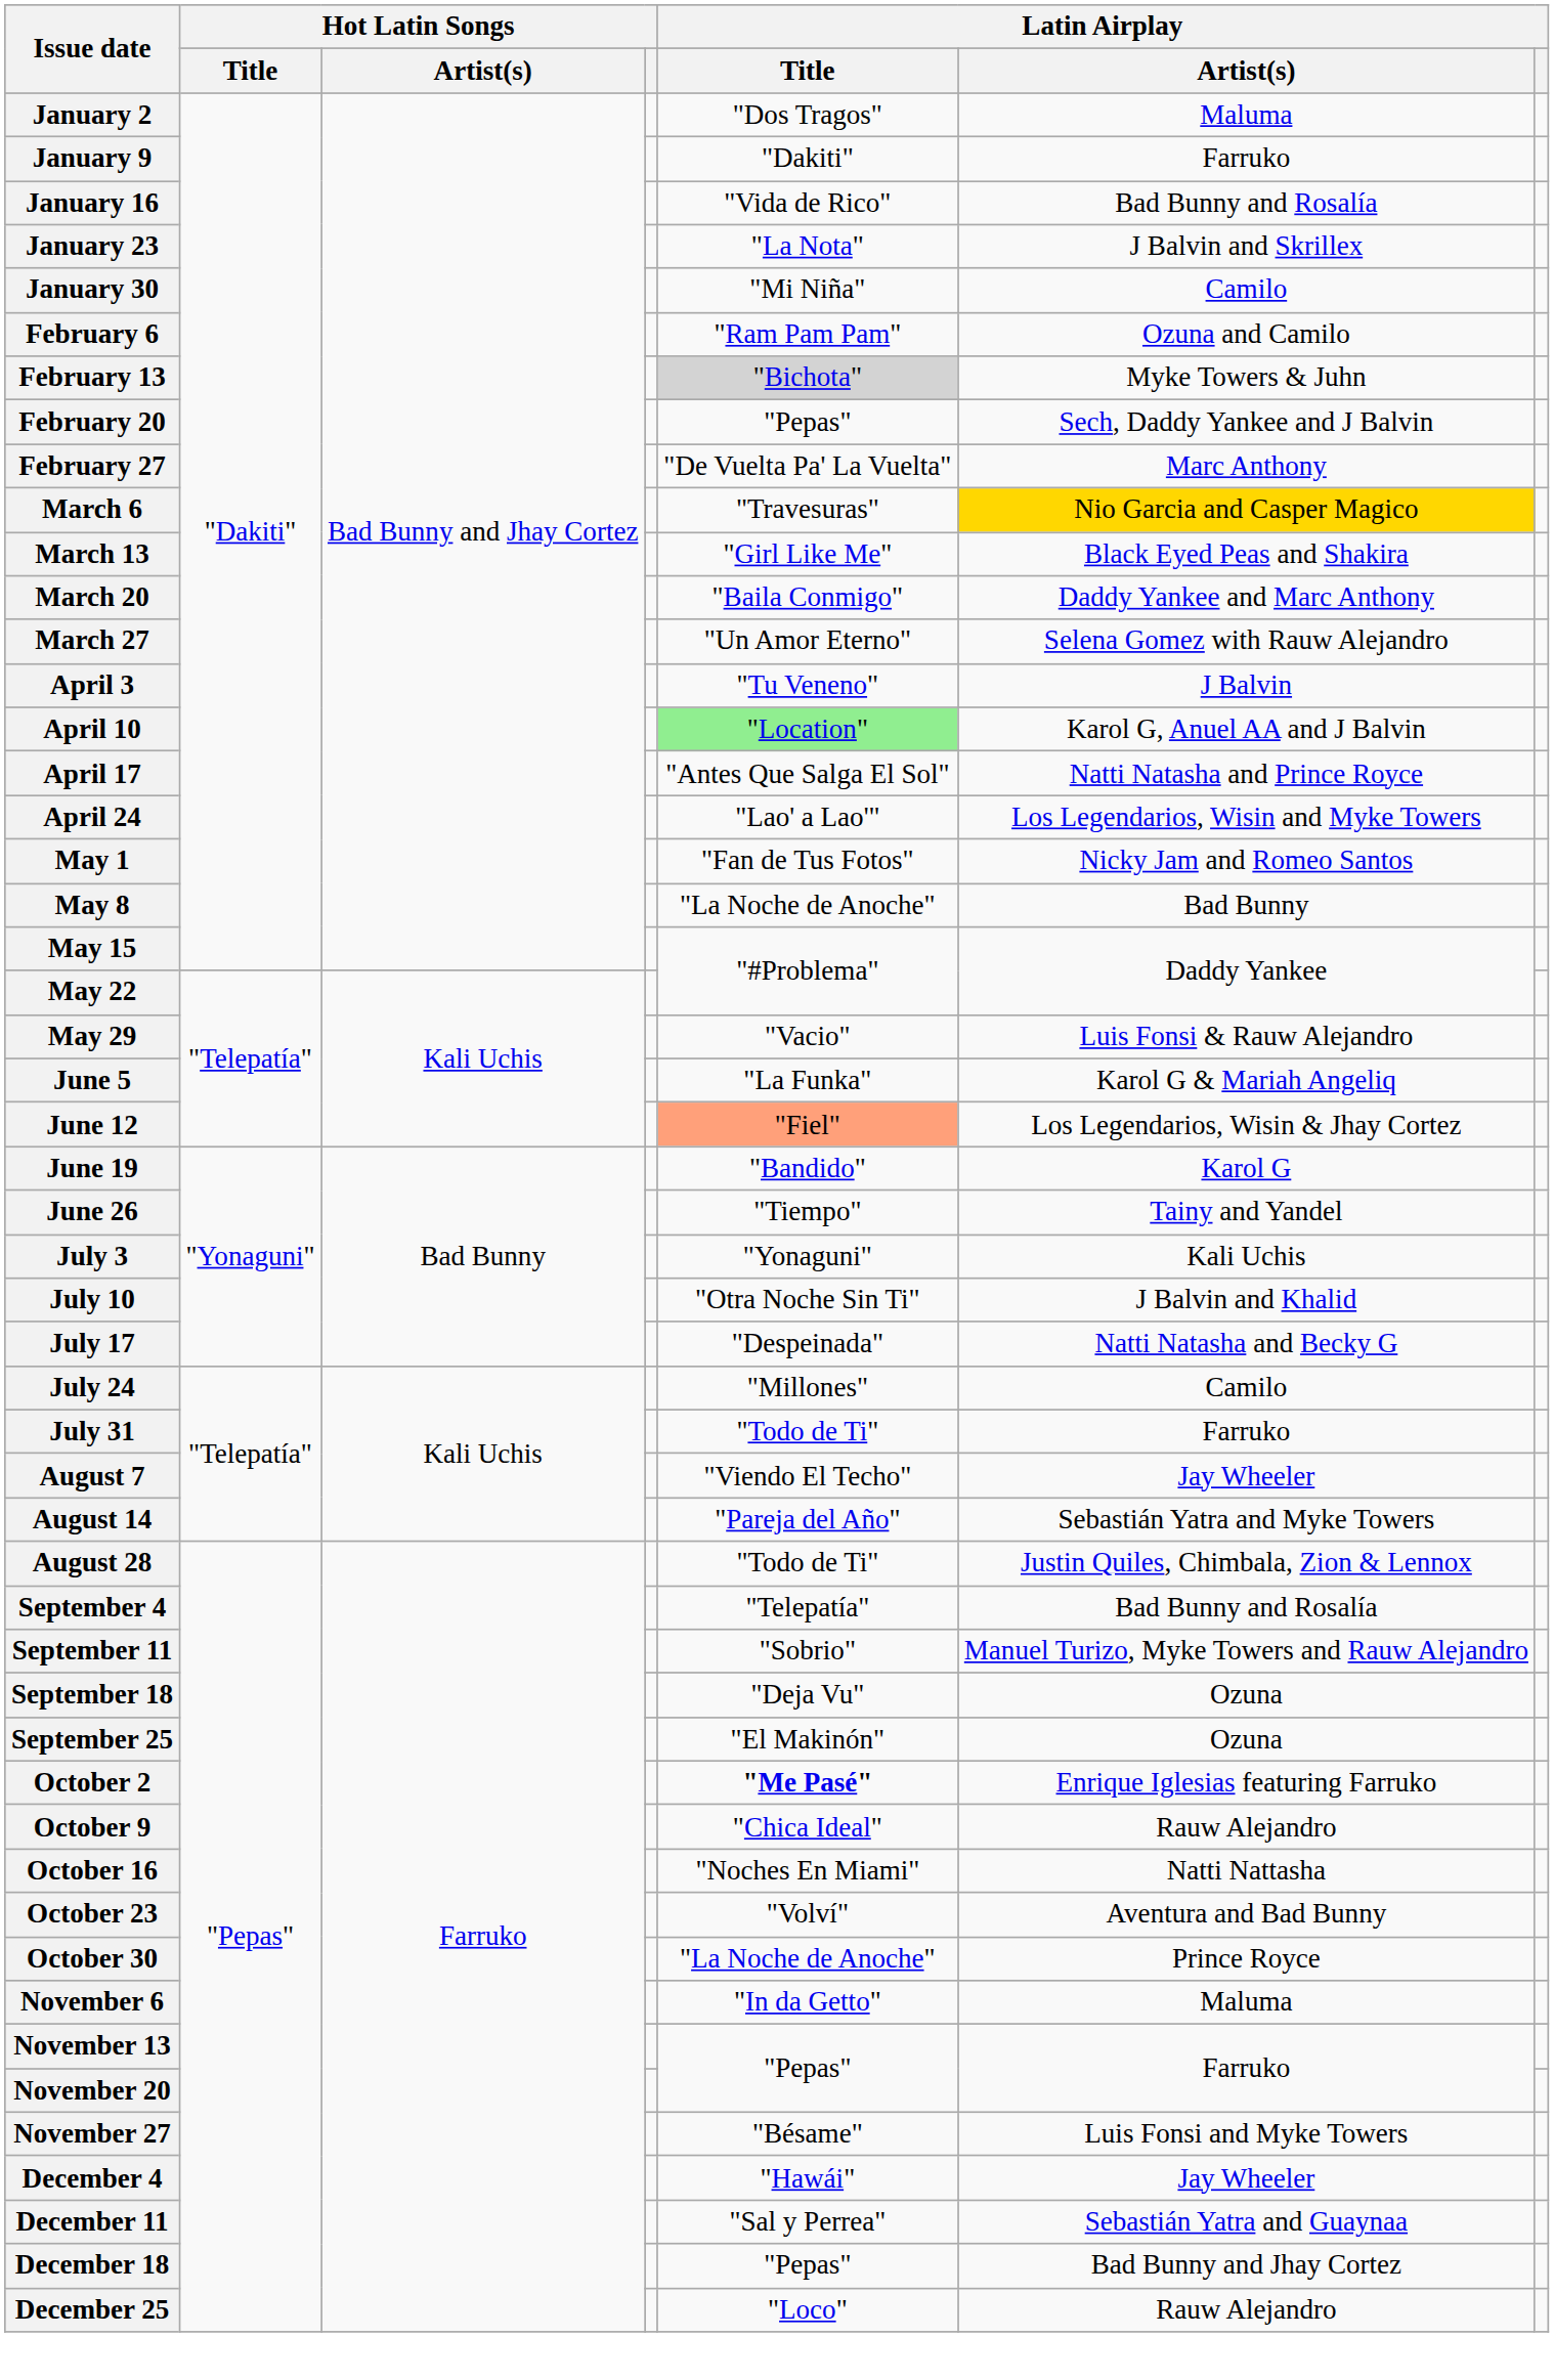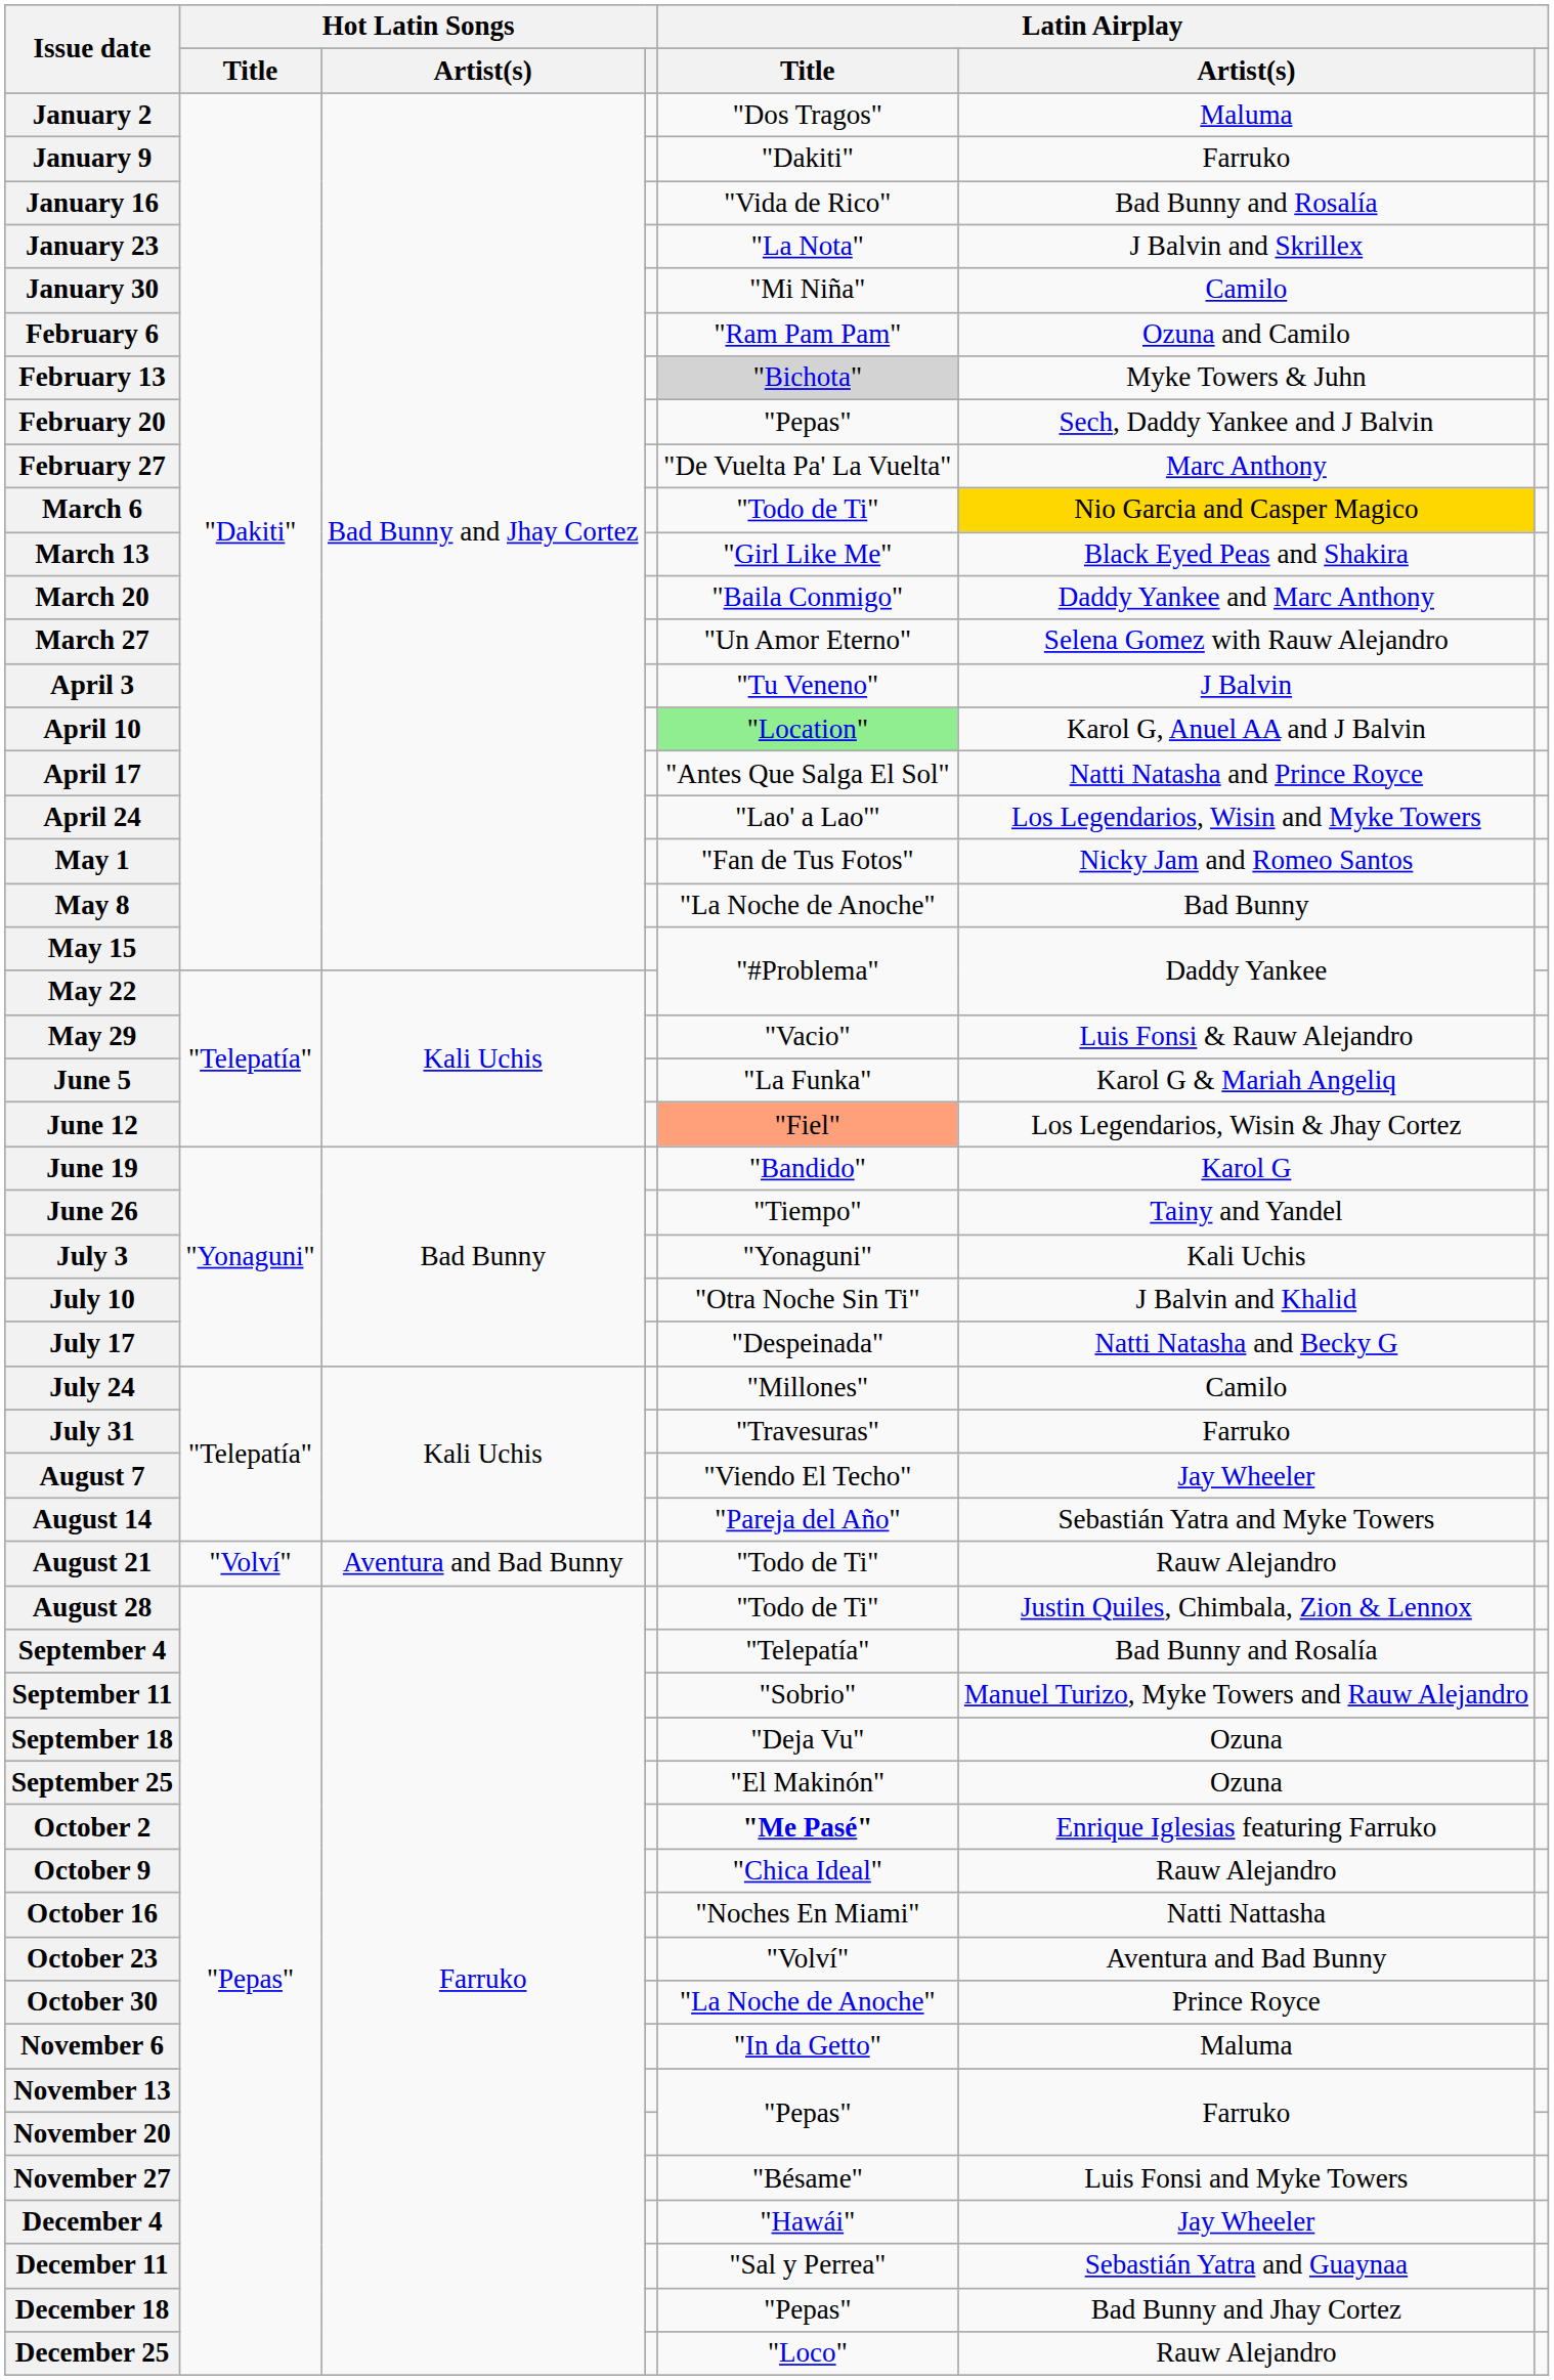March 6 | Latin Airplay / Title: "Travesuras" -> "Todo de Ti"
July 31 | Latin Airplay / Title: "Todo de Ti" -> "Travesuras"
+ row: August 21 | "Volví" | Aventura and Bad Bunny | "Todo de Ti" | Rauw Alejandro
